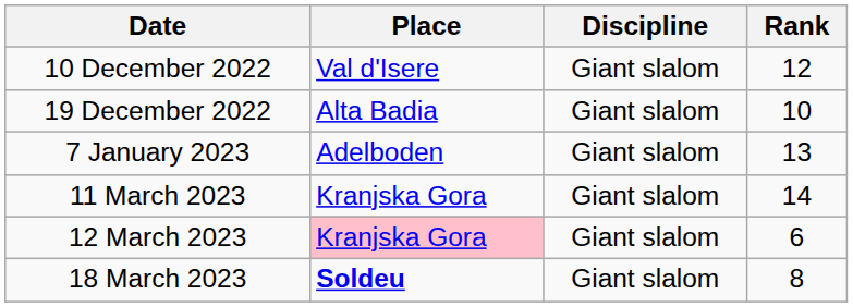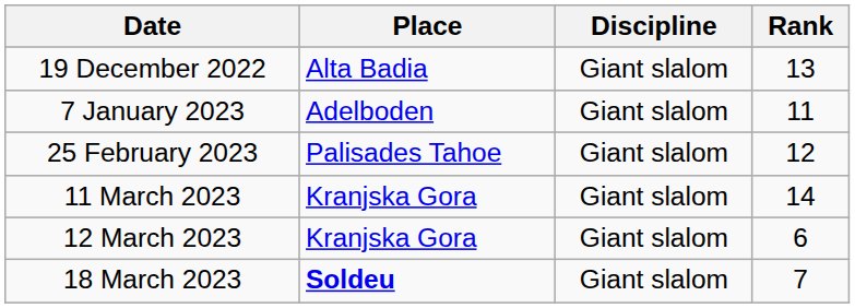- row: 10 December 2022 | Val d'Isere | Giant slalom | 12
19 December 2022 | Rank: 10 -> 13
7 January 2023 | Rank: 13 -> 11
+ row: 25 February 2023 | Palisades Tahoe | Giant slalom | 12
12 March 2023 | Place: pink background -> no background
18 March 2023 | Rank: 8 -> 7
